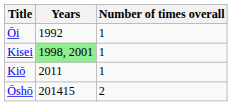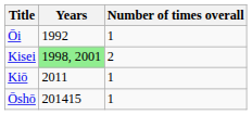Kisei | Number of times overall: 1 -> 2
Ōshō | Number of times overall: 2 -> 1
